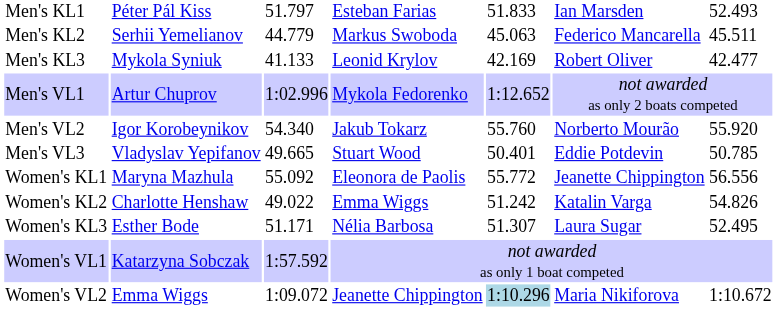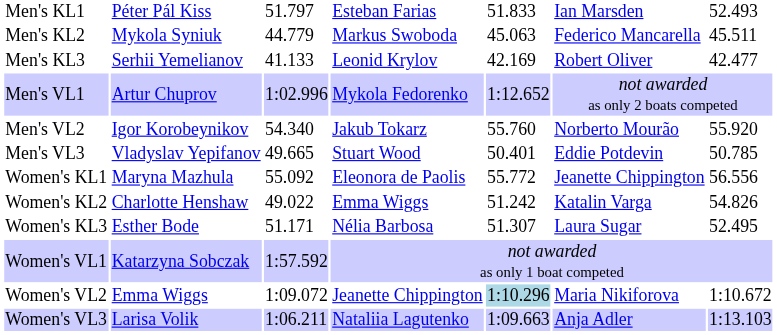Men's KL2 | column 2: Serhii Yemelianov -> Mykola Syniuk
Men's KL3 | column 2: Mykola Syniuk -> Serhii Yemelianov
+ row: Women's VL3 | Larisa Volik | 1:06.211 | Nataliia Lagutenko | 1:09.663 | Anja Adler | 1:13.103
